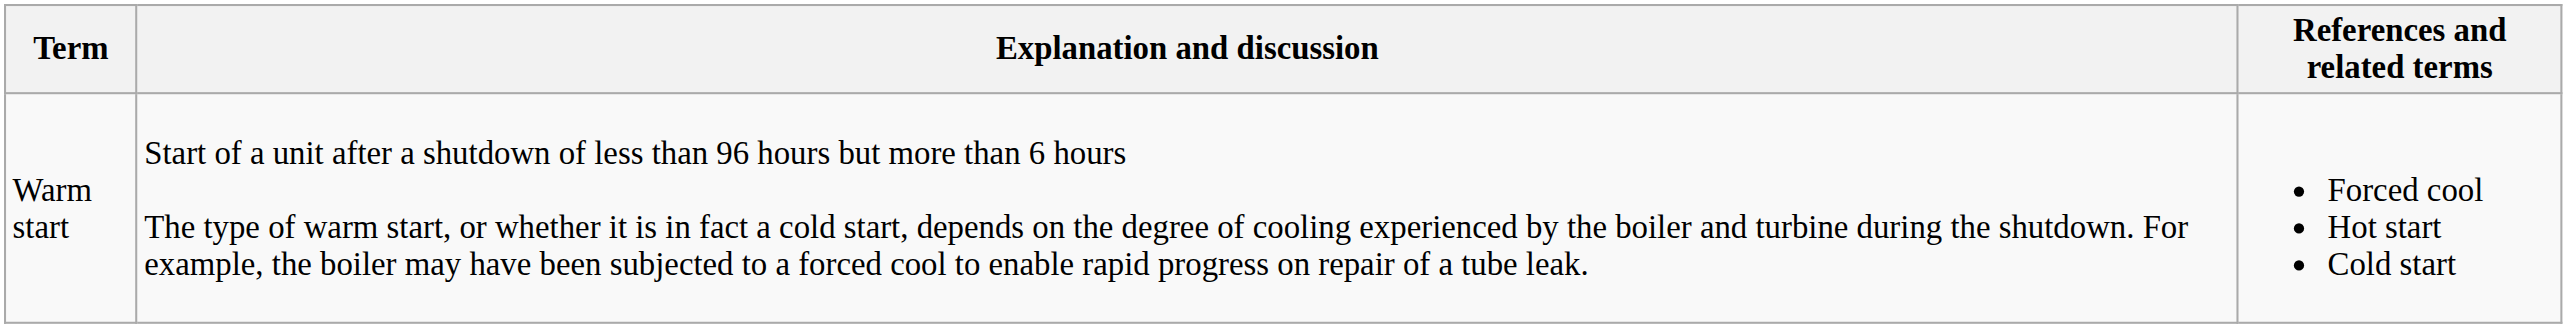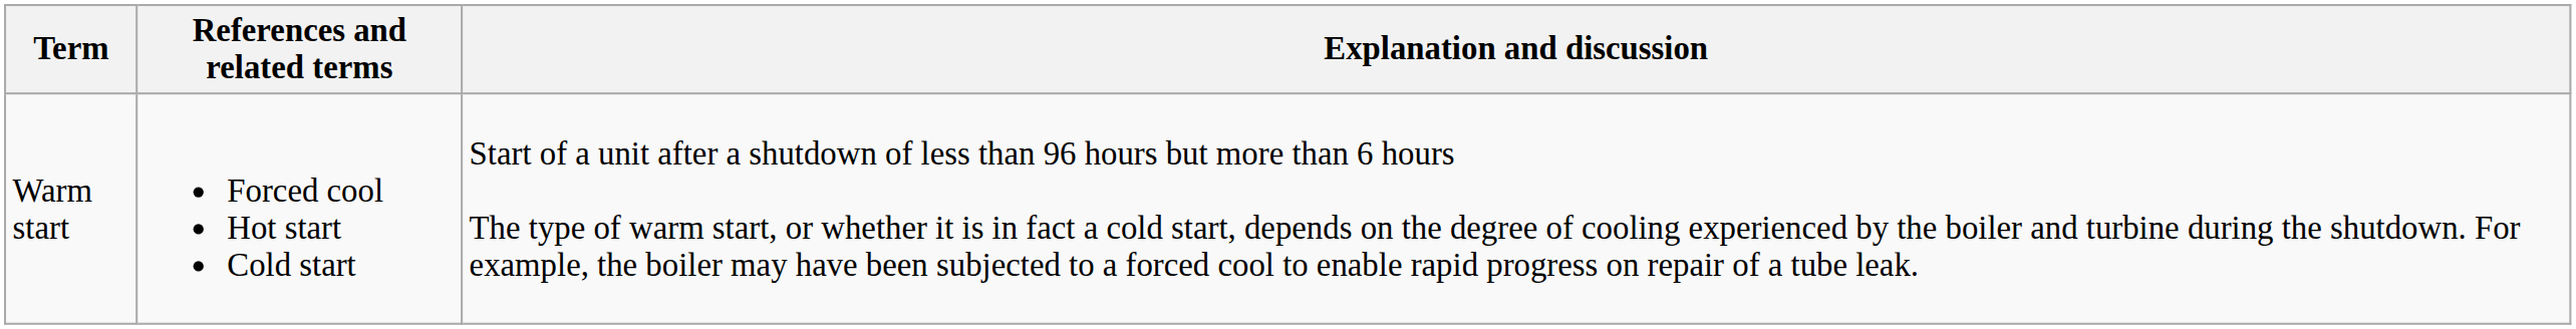columns swapped: Explanation and discussion <-> References and related terms
